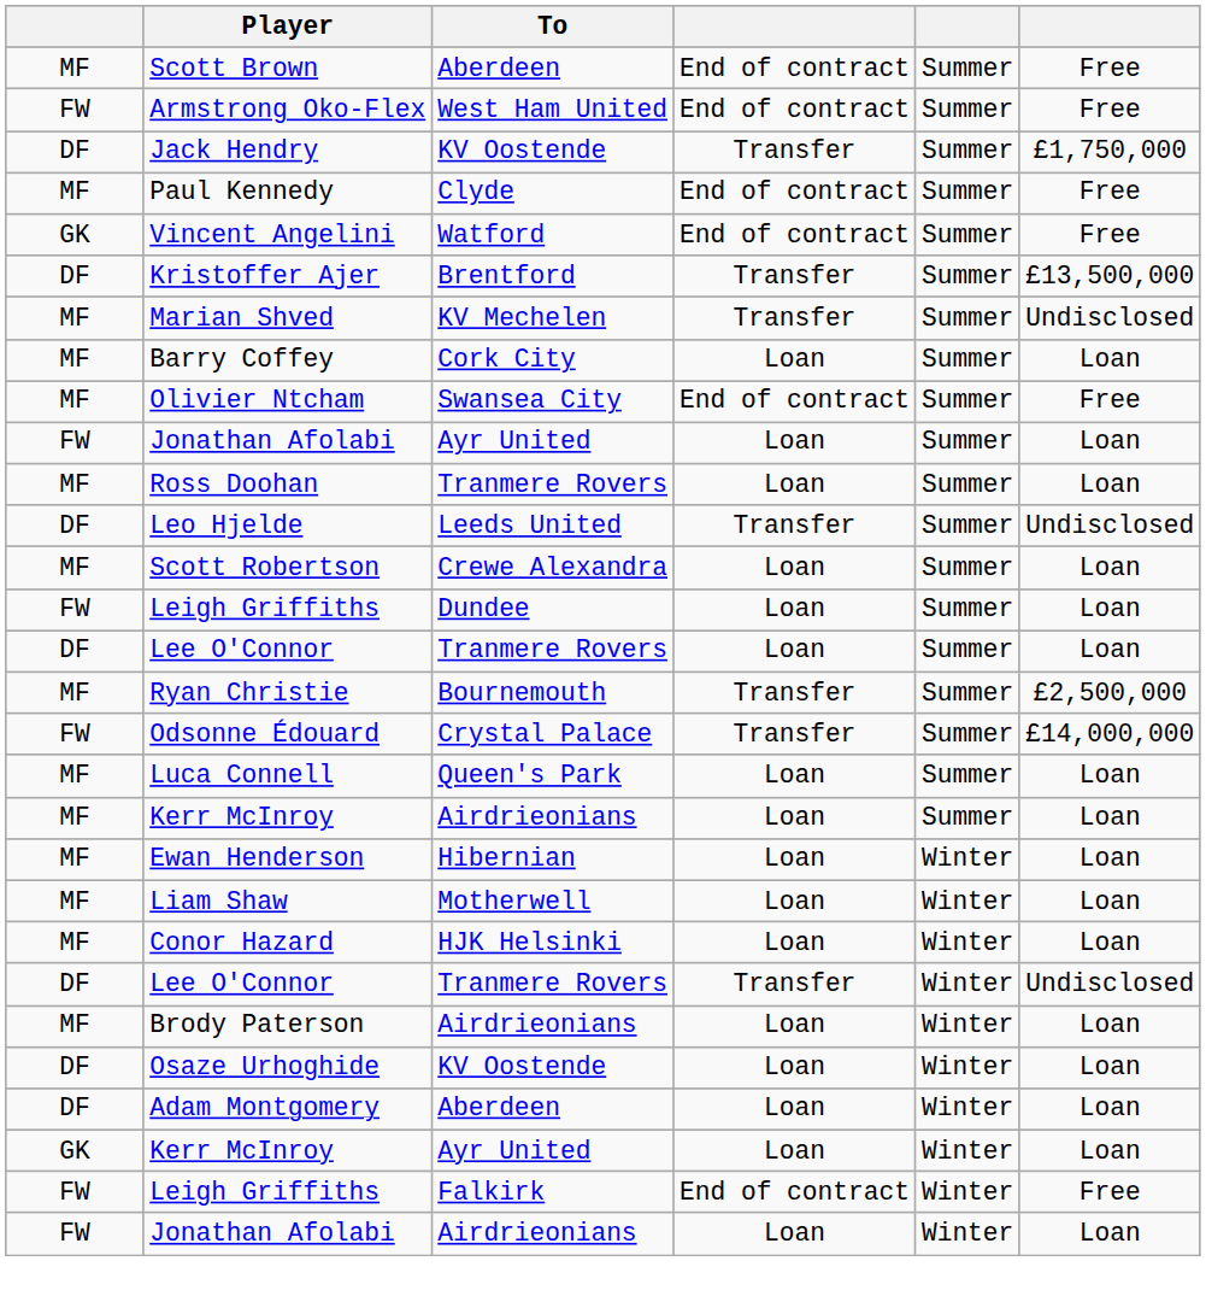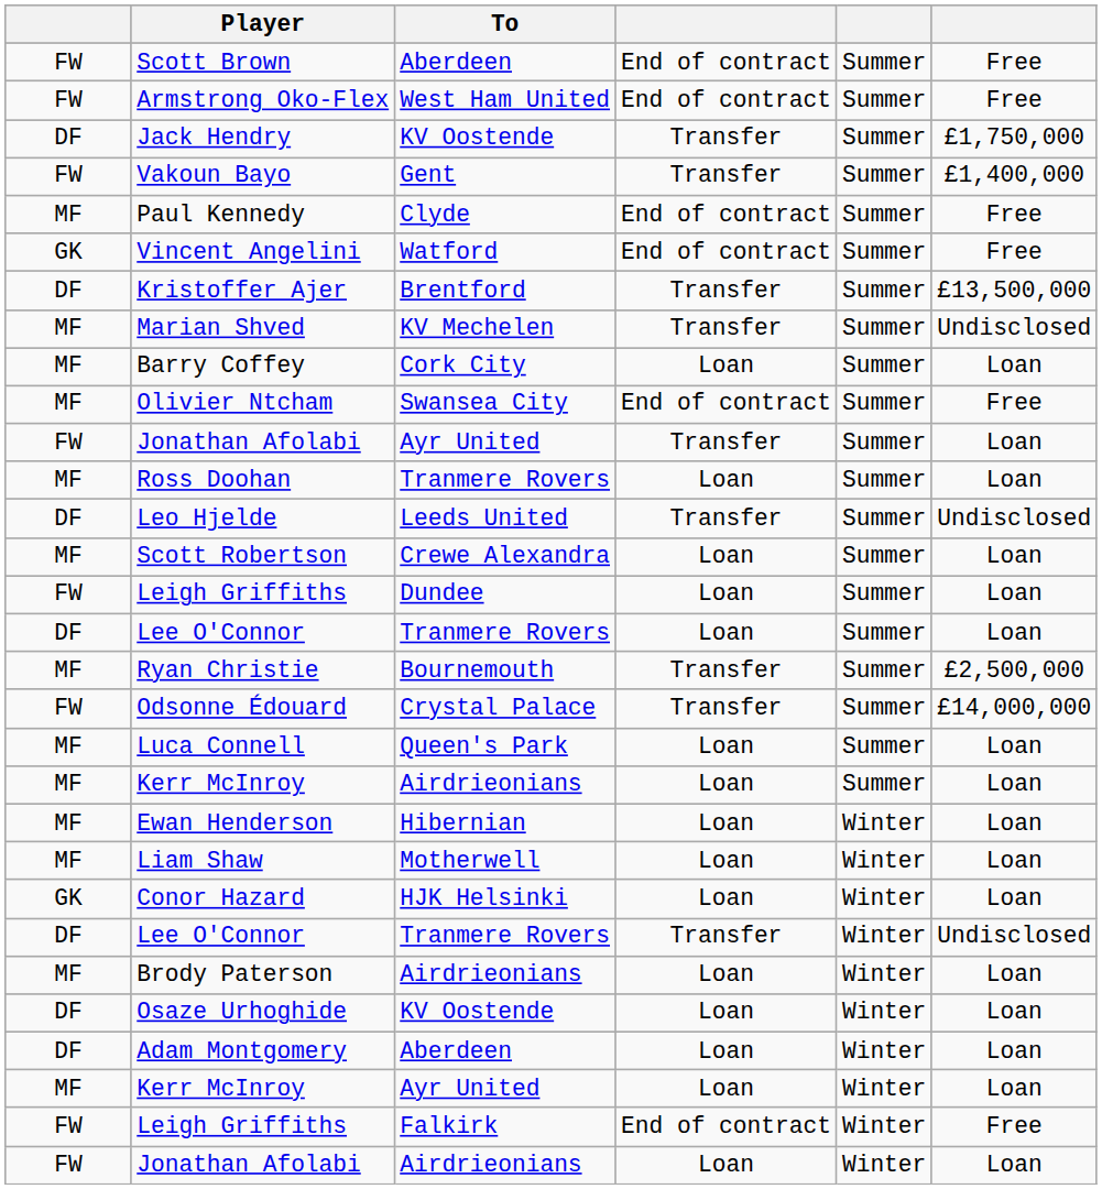Scott Brown | column 1: MF -> FW
+ row: FW | Vakoun Bayo | Gent | Transfer | Summer | £1,400,000
Jonathan Afolabi / Ayr United | column 4: Loan -> Transfer
Conor Hazard | column 1: MF -> GK
Kerr McInroy / Ayr United | column 1: GK -> MF
